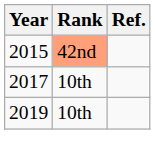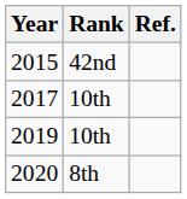2015 | Rank: lightsalmon background -> no background
+ row: 2020 | 8th
